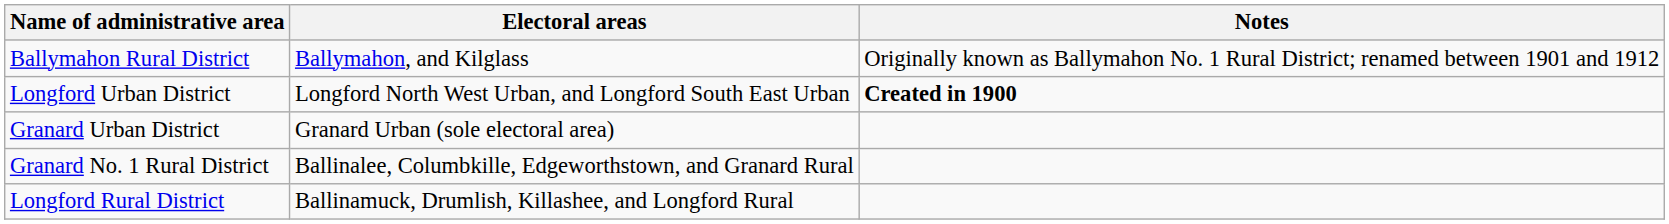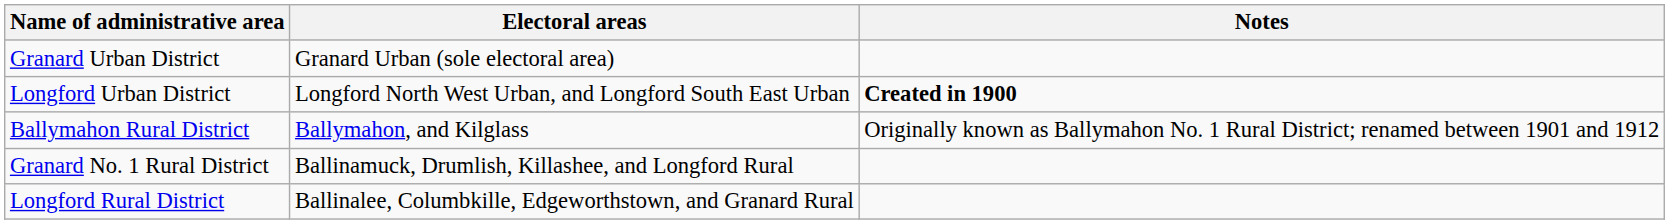rows swapped: Granard Urban District <-> Ballymahon Rural District
Granard No. 1 Rural District | Electoral areas: Ballinalee, Columbkille, Edgeworthstown, and Granard Rural -> Ballinamuck, Drumlish, Killashee, and Longford Rural
Longford Rural District | Electoral areas: Ballinamuck, Drumlish, Killashee, and Longford Rural -> Ballinalee, Columbkille, Edgeworthstown, and Granard Rural
